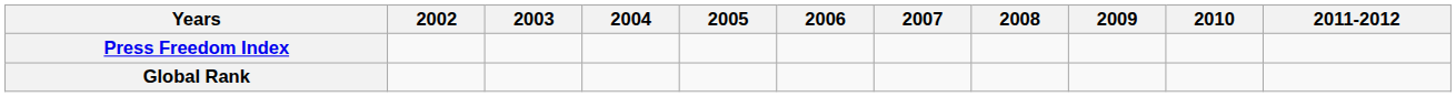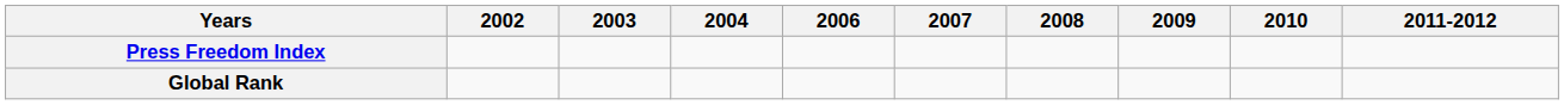- column: 2005
